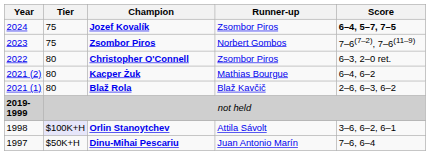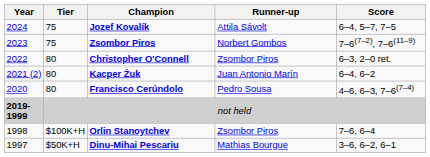Jozef Kovalík | Runner-up: Zsombor Piros -> Attila Sávolt
Jozef Kovalík | Score: bold -> normal
Kacper Żuk | Runner-up: Mathias Bourgue -> Juan Antonio Marín
- row: 2021 (1) | 80 | Blaž Rola | Blaž Kavčič | 2–6, 6–3, 6–2
+ row: 2020 | 80 | Francisco Cerúndolo | Pedro Sousa | 4–6, 6–3, 7–6(7–4)
Orlin Stanoytchev | Tier: lavender background -> no background
Orlin Stanoytchev | Runner-up: Attila Sávolt -> Zsombor Piros
Orlin Stanoytchev | Score: 3–6, 6–2, 6–1 -> 7–6, 6–4
Dinu-Mihai Pescariu | Runner-up: Juan Antonio Marín -> Mathias Bourgue
Dinu-Mihai Pescariu | Score: 7–6, 6–4 -> 3–6, 6–2, 6–1
